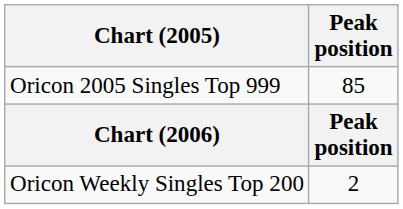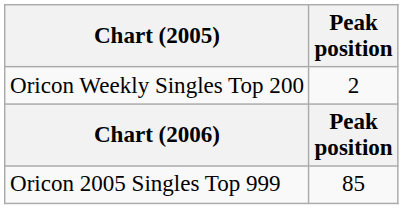rows swapped: Oricon Weekly Singles Top 200 <-> Oricon 2005 Singles Top 999
